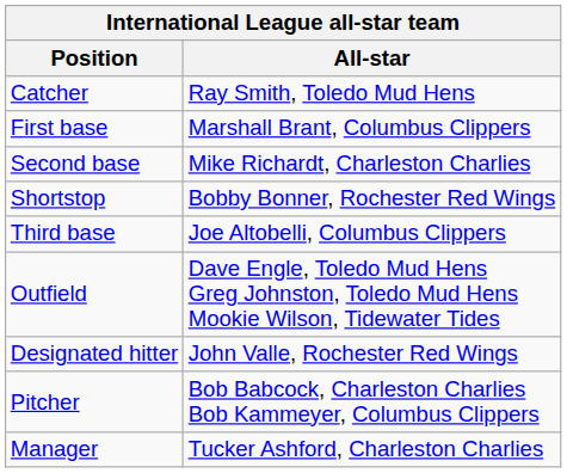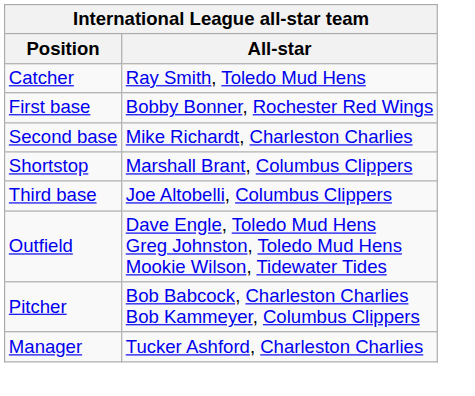First base | All-star: Marshall Brant, Columbus Clippers -> Bobby Bonner, Rochester Red Wings
Shortstop | All-star: Bobby Bonner, Rochester Red Wings -> Marshall Brant, Columbus Clippers
- row: Designated hitter | John Valle, Rochester Red Wings
